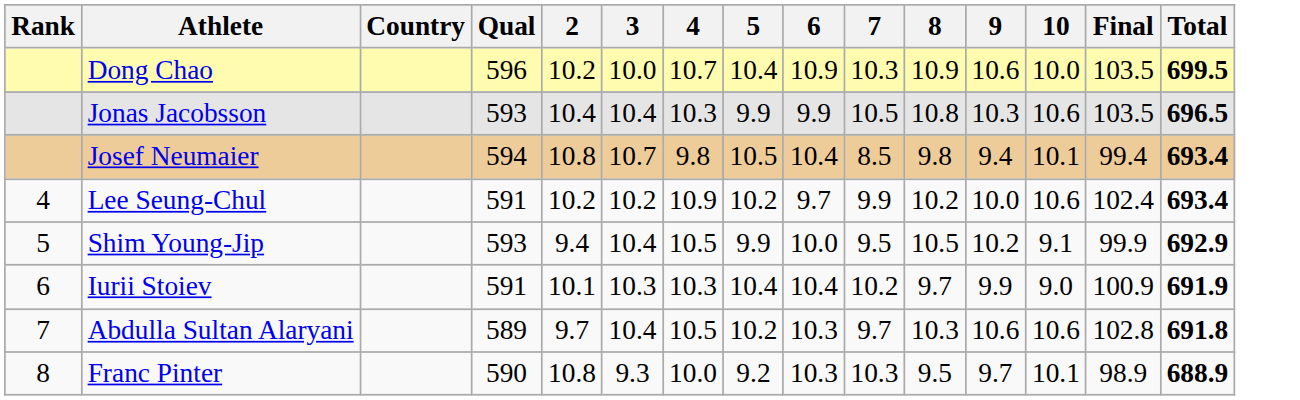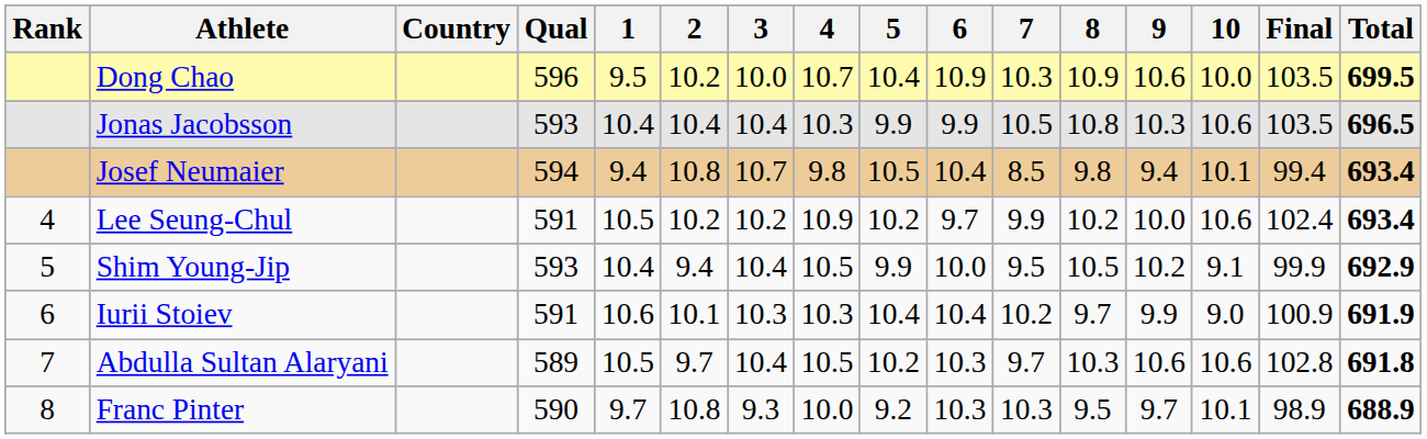+ column: 1 | 9.5 | 10.4 | 9.4 | 10.5 | 10.4 | 10.6 | 10.5 | 9.7
